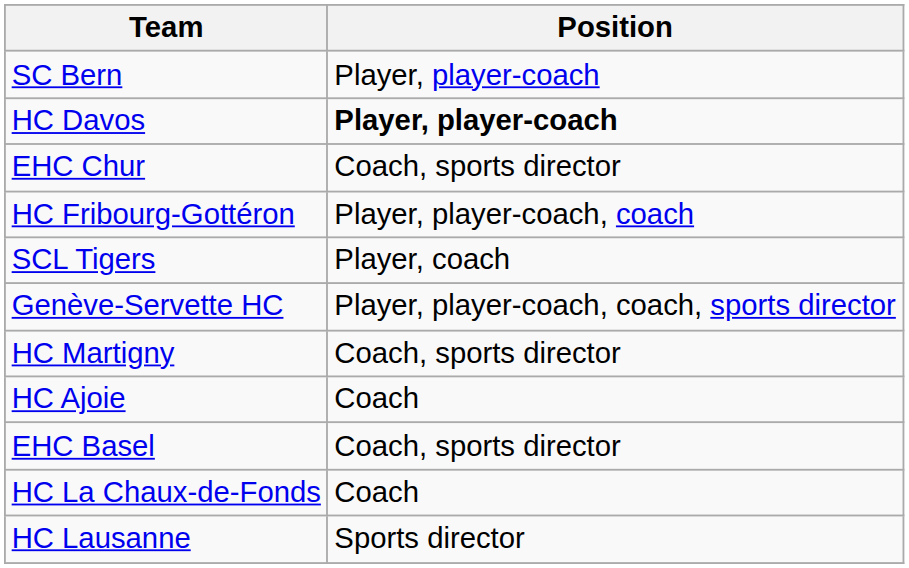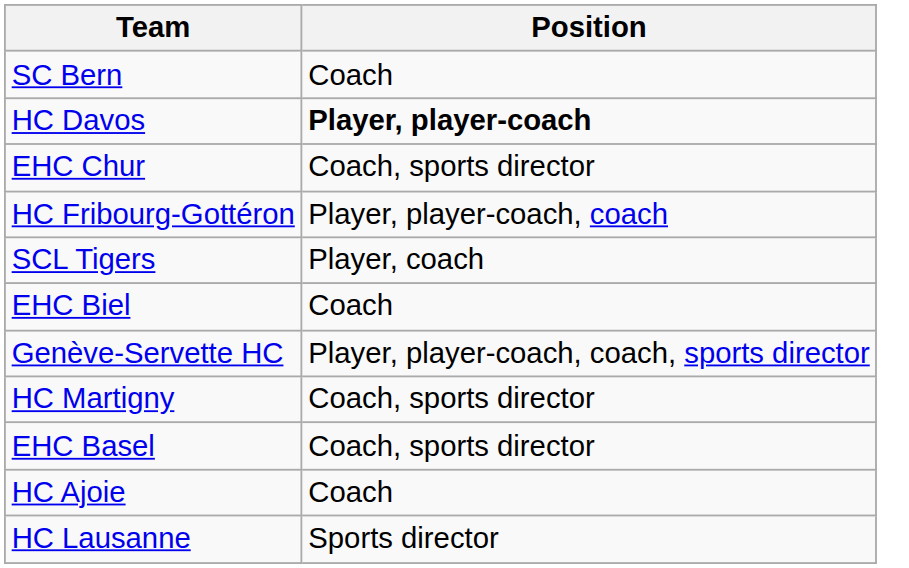SC Bern | Position: Player, player-coach -> Coach
+ row: EHC Biel | Coach
rows swapped: EHC Basel <-> HC Ajoie
- row: HC La Chaux-de-Fonds | Coach
